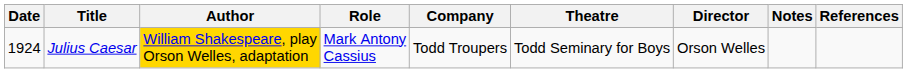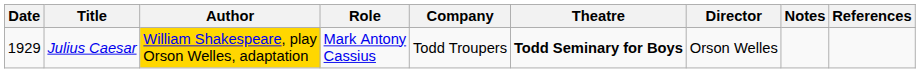Julius Caesar | Date: 1924 -> 1929
Julius Caesar | Theatre: normal -> bold
